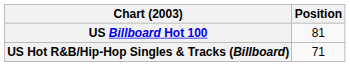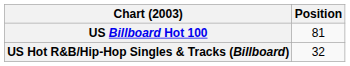US Hot R&B/Hip-Hop Singles & Tracks (Billboard) | Position: 71 -> 32
